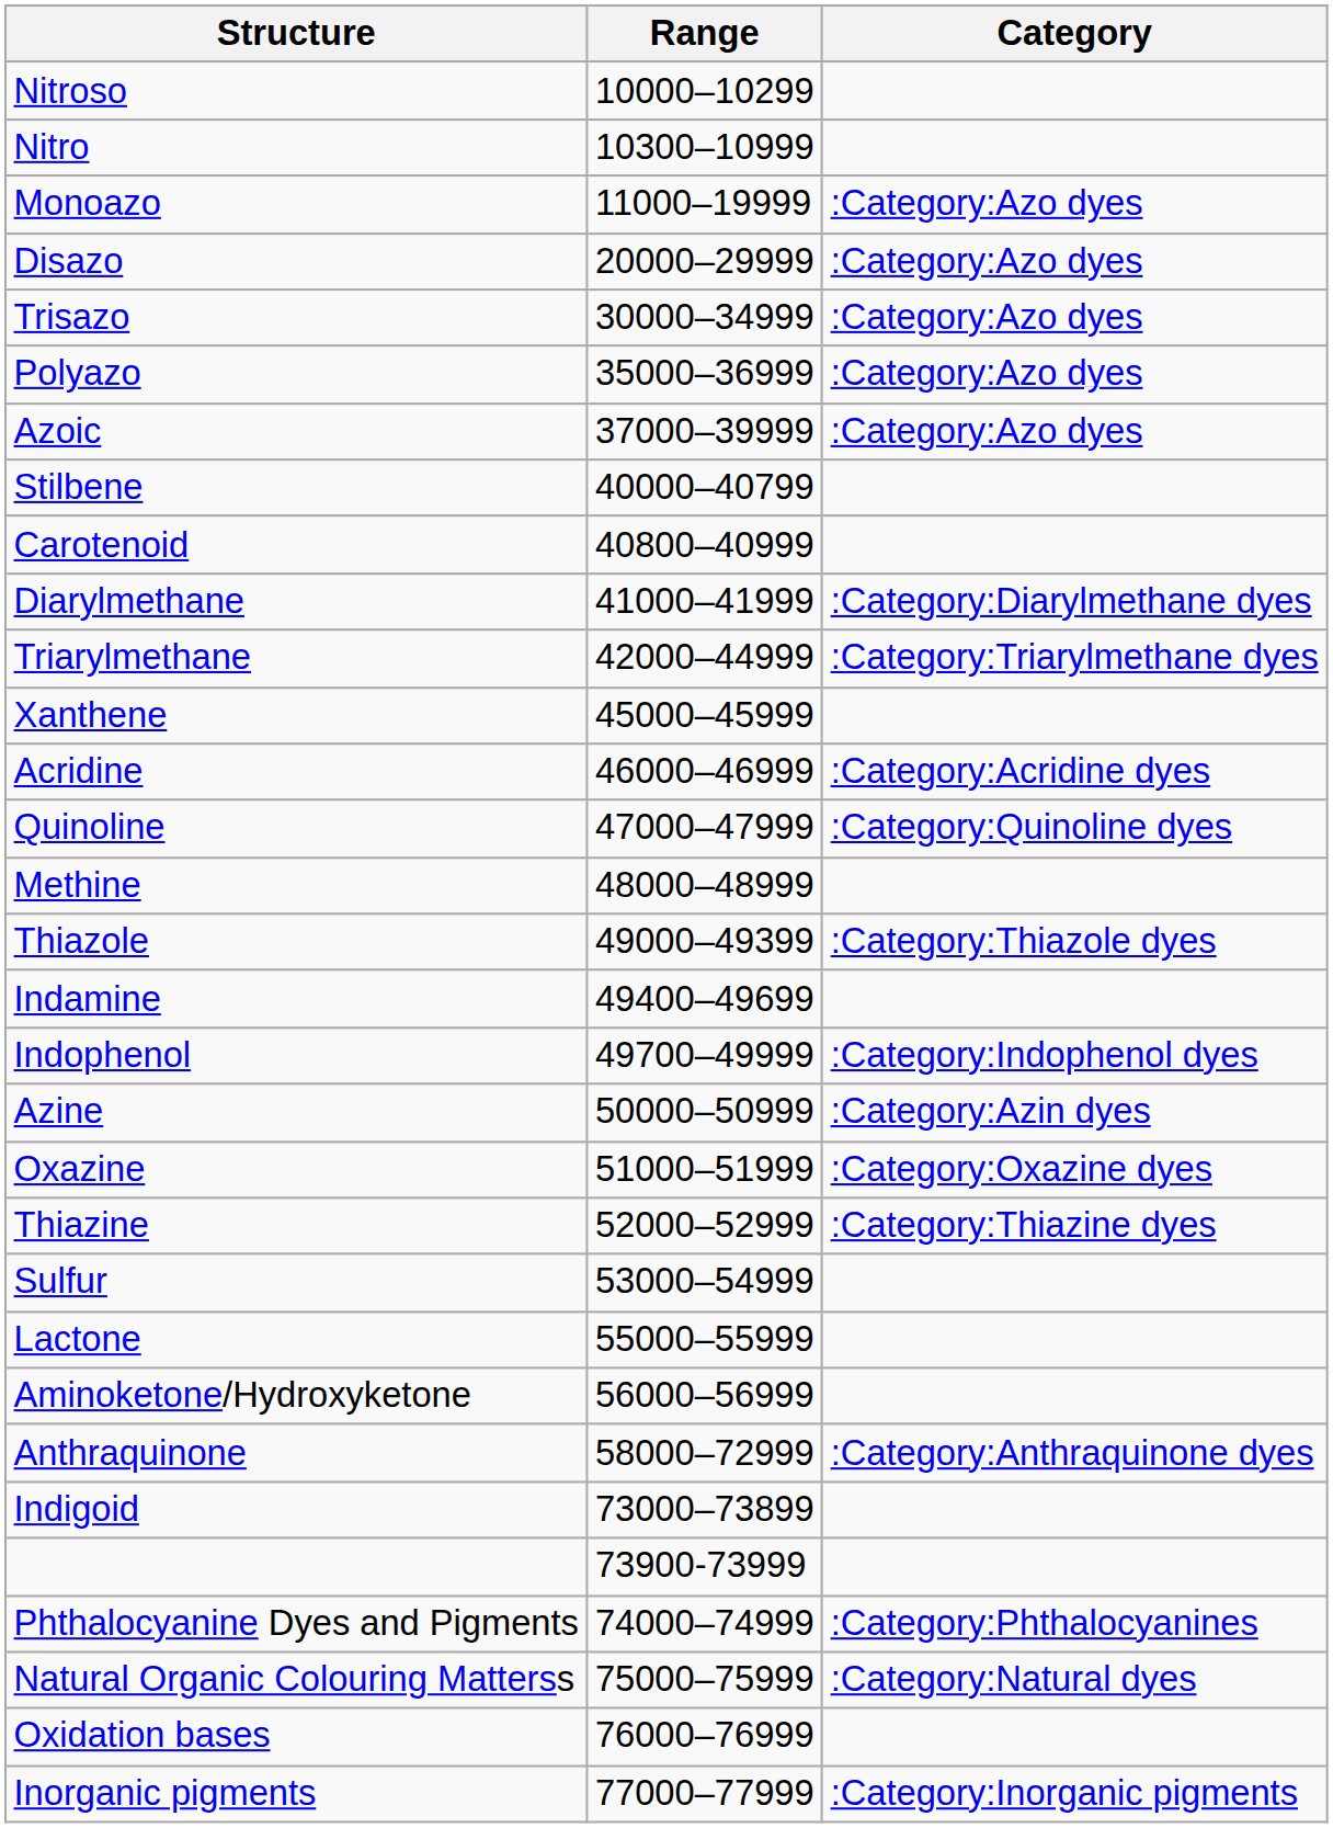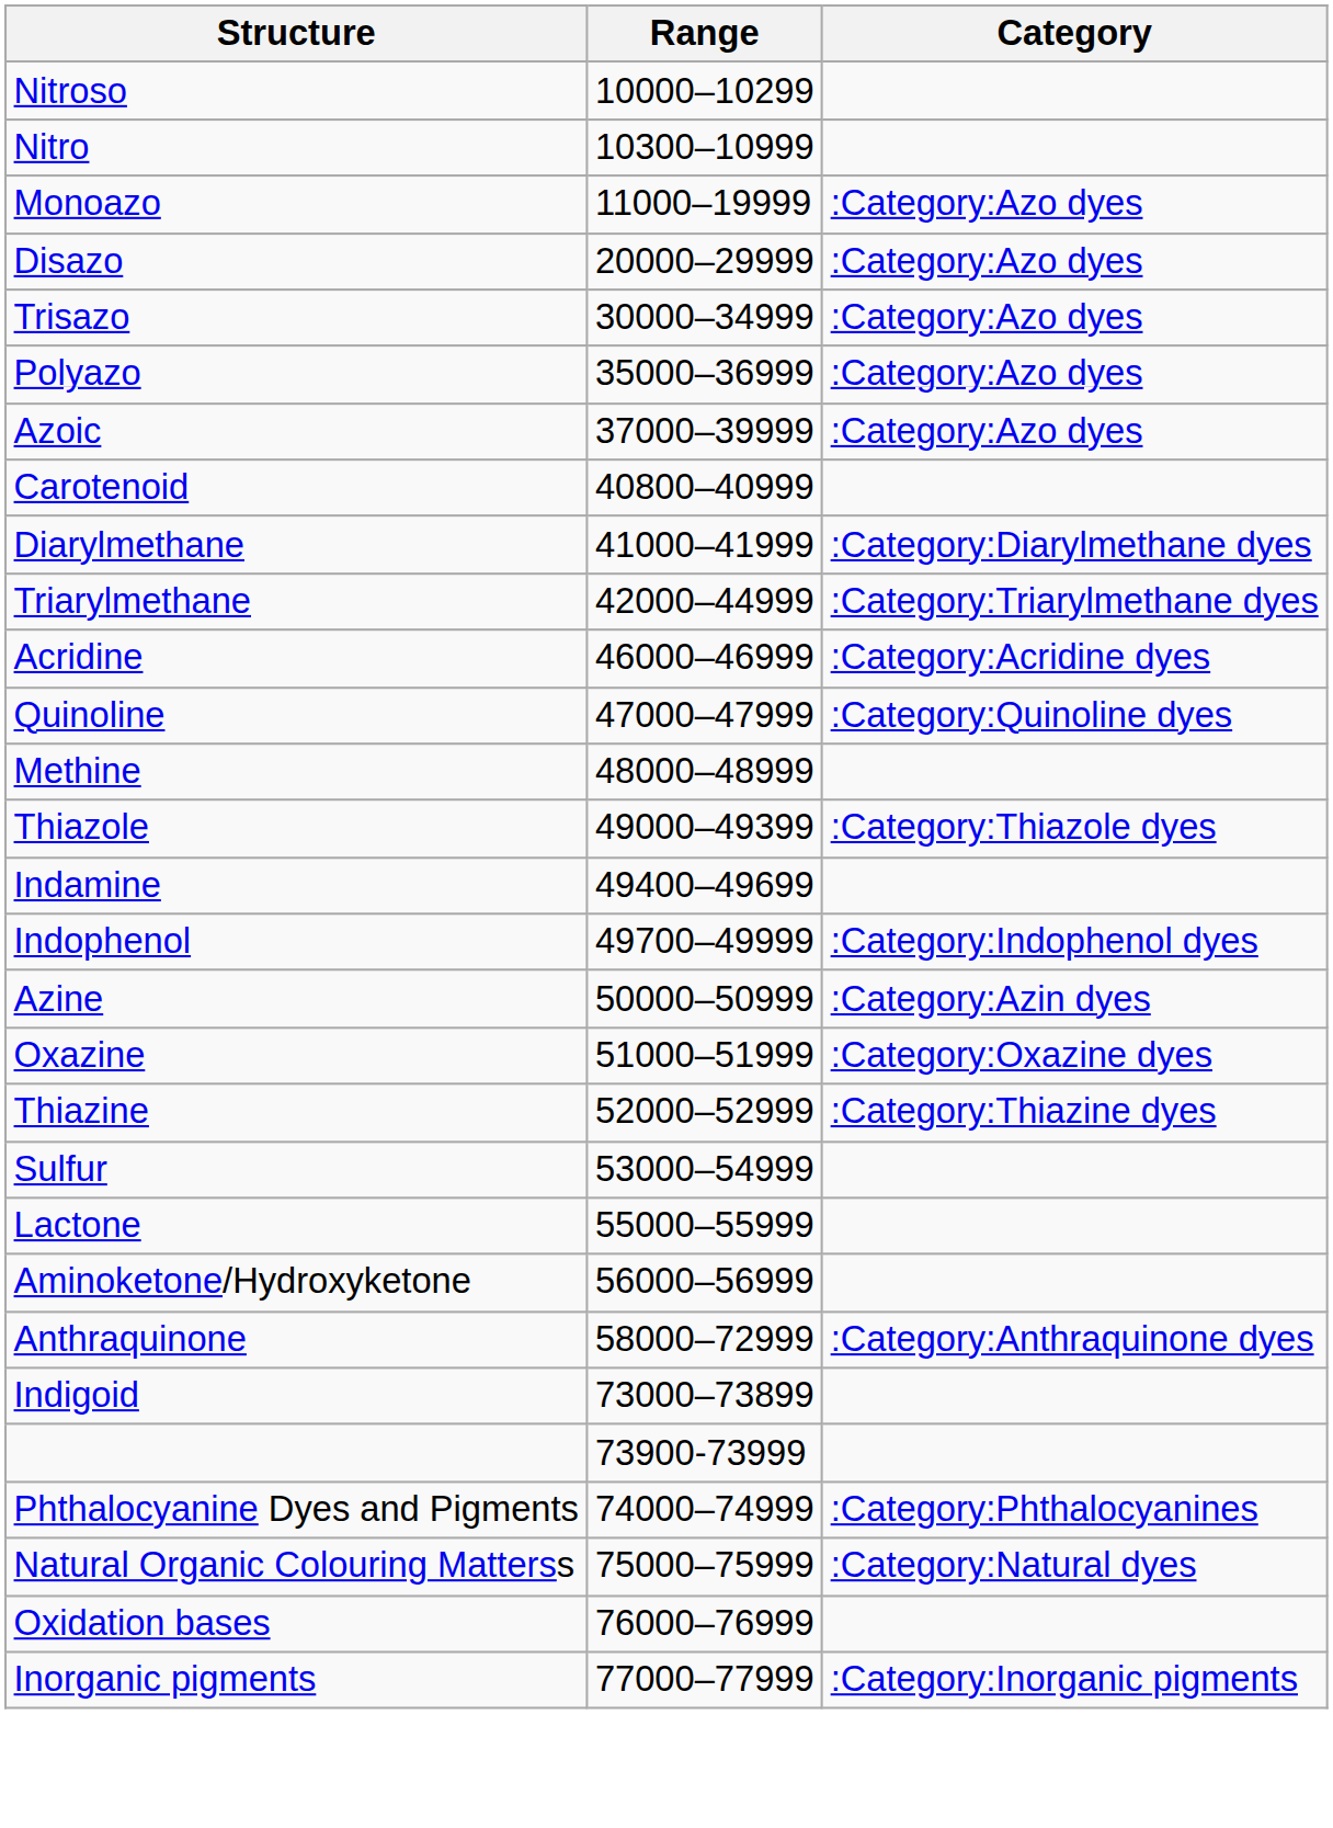- row: Stilbene | 40000–40799
- row: Xanthene | 45000–45999
